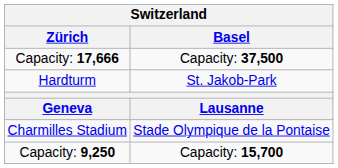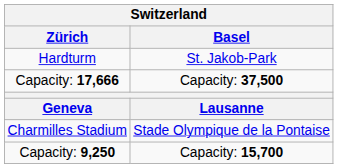rows swapped: Hardturm <-> Capacity: 17,666
